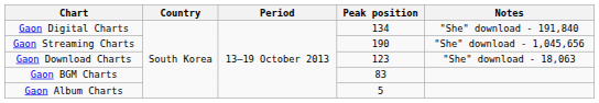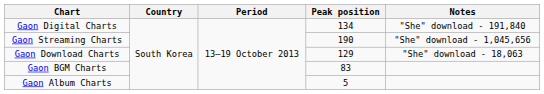Gaon Download Charts | Peak position: 123 -> 129
